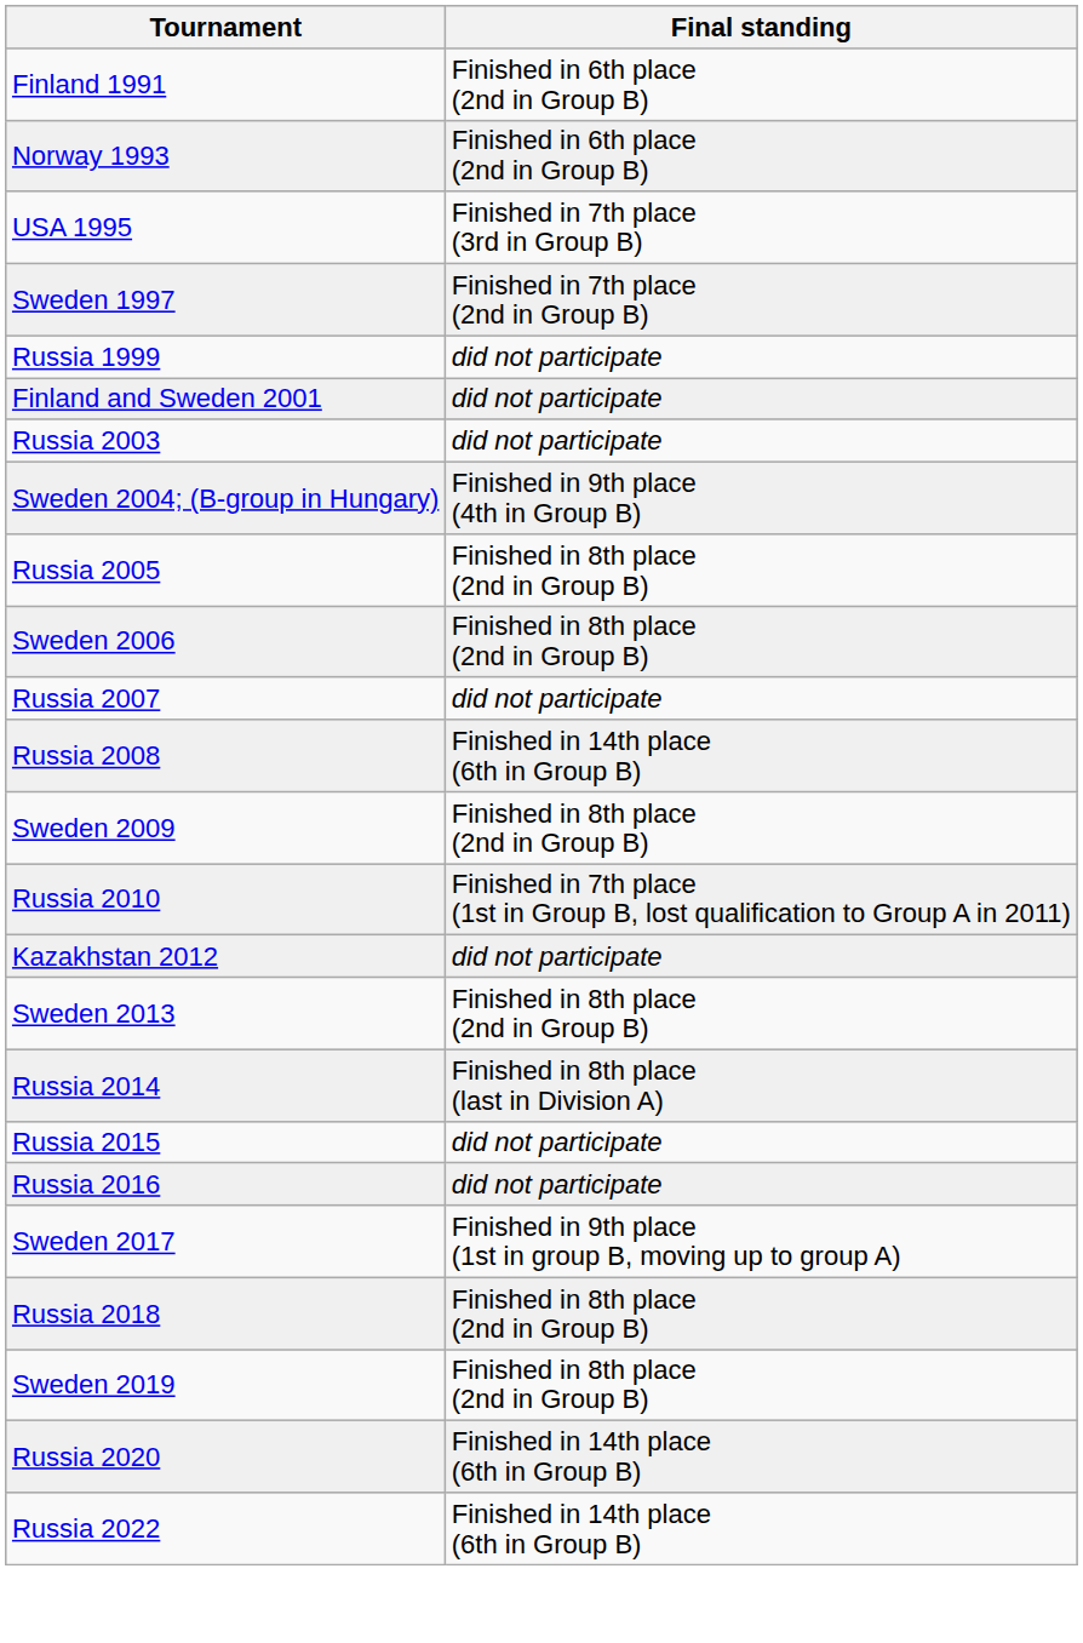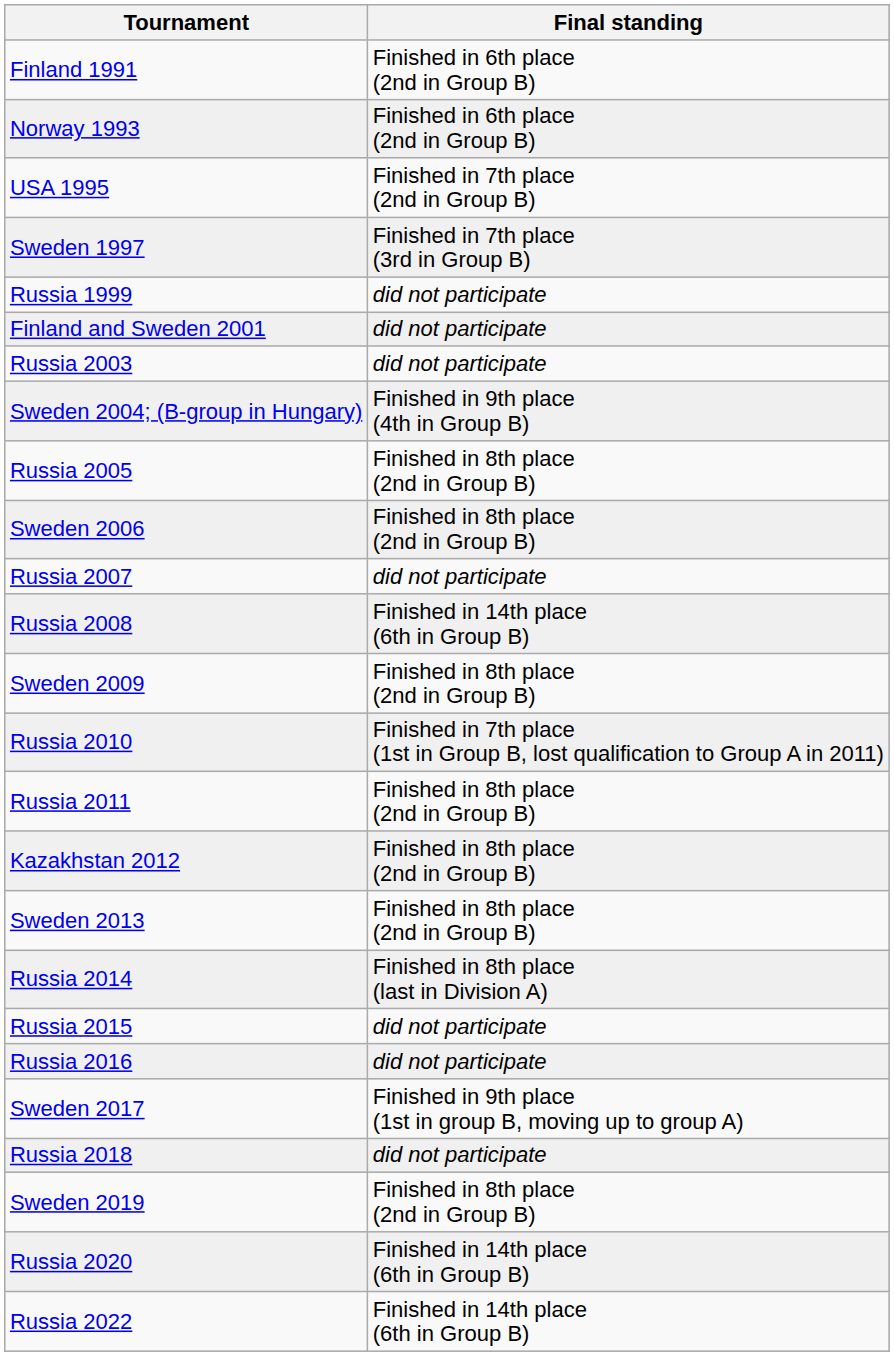USA 1995 | Final standing: Finished in 7th place (3rd in Group B) -> Finished in 7th place (2nd in Group B)
Sweden 1997 | Final standing: Finished in 7th place (2nd in Group B) -> Finished in 7th place (3rd in Group B)
+ row: Russia 2011 | Finished in 8th place (2nd in Group B)
Kazakhstan 2012 | Final standing: did not participate -> Finished in 8th place (2nd in Group B)
Russia 2018 | Final standing: Finished in 8th place (2nd in Group B) -> did not participate
